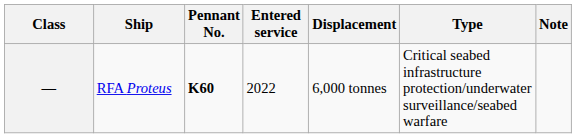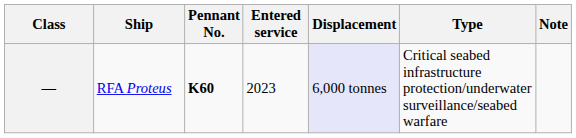— | Entered service: 2022 -> 2023
— | Displacement: no background -> lavender background
